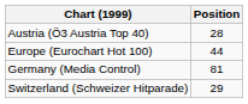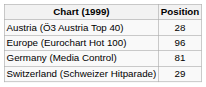Europe (Eurochart Hot 100) | Position: 44 -> 96
